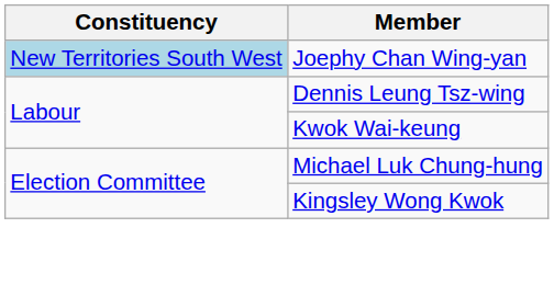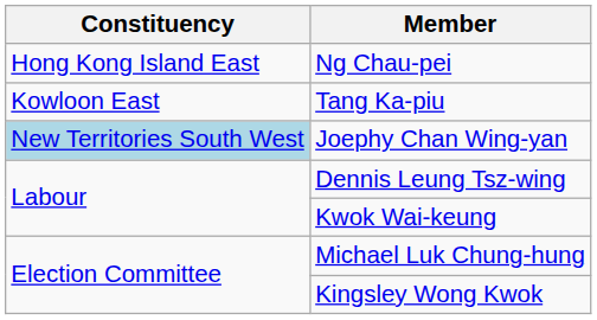+ row: Hong Kong Island East | Ng Chau-pei
+ row: Kowloon East | Tang Ka-piu
